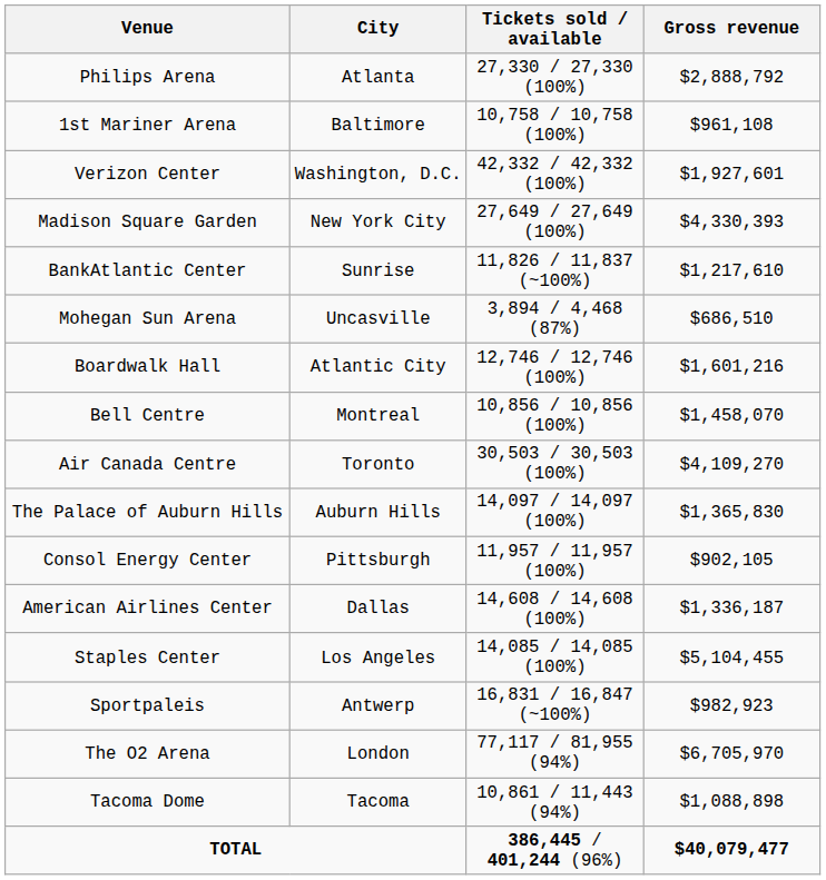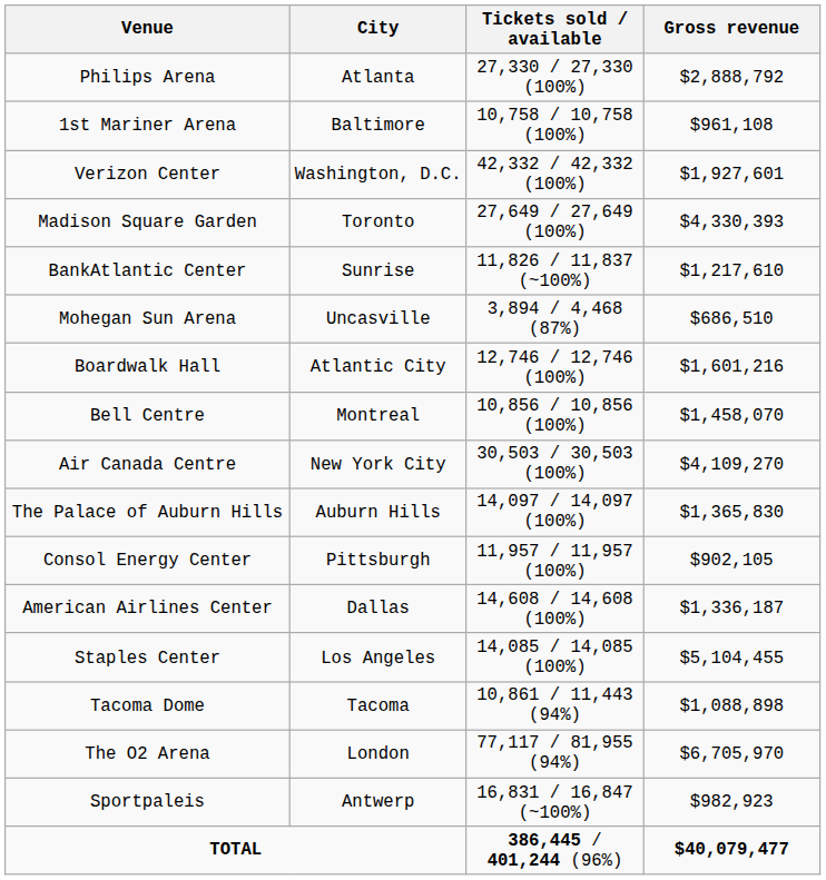Madison Square Garden | City: New York City -> Toronto
Air Canada Centre | City: Toronto -> New York City
rows swapped: Tacoma Dome <-> Sportpaleis
